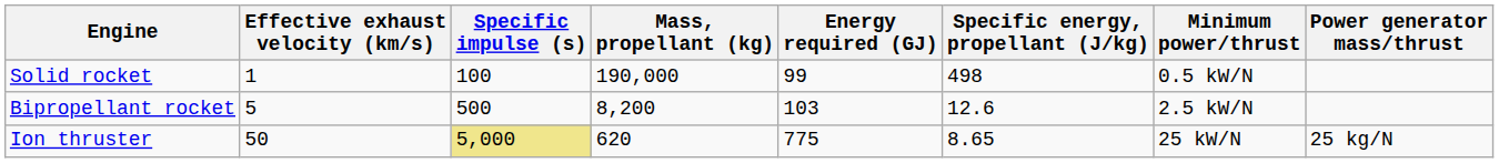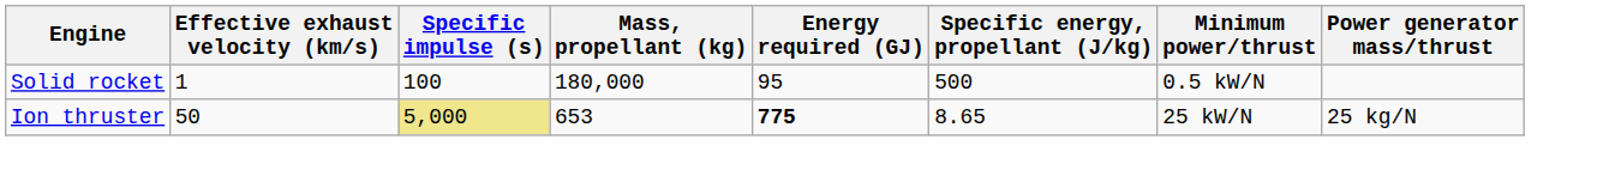Solid rocket | Mass, propellant (kg): 190,000 -> 180,000
Solid rocket | Energy required (GJ): 99 -> 95
Solid rocket | Specific energy, propellant (J/kg): 498 -> 500
- row: Bipropellant rocket | 5 | 500 | 8,200 | 103 | 12.6 | 2.5 kW/N
Ion thruster | Mass, propellant (kg): 620 -> 653
Ion thruster | Energy required (GJ): normal -> bold
